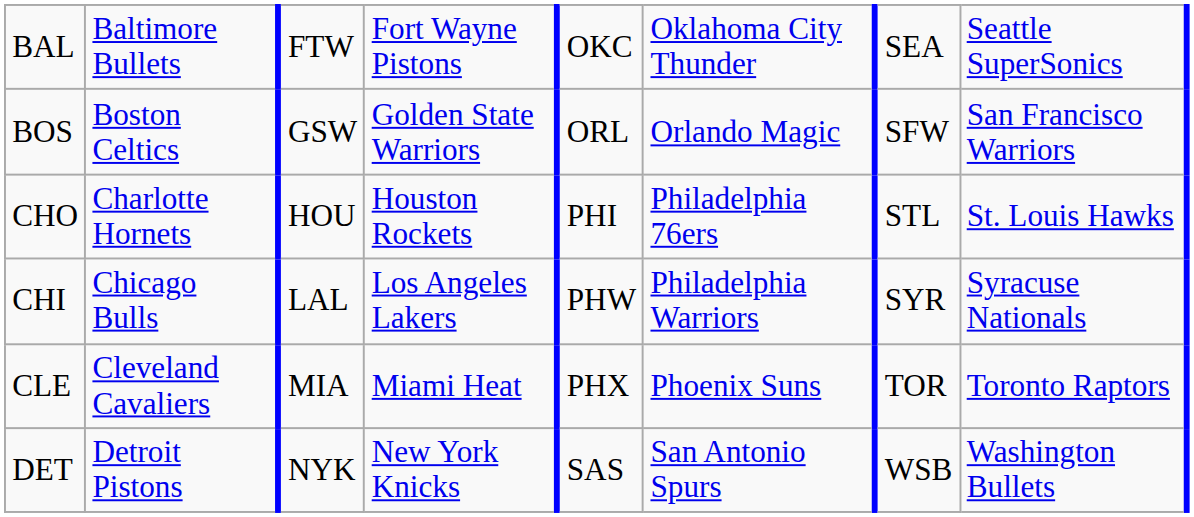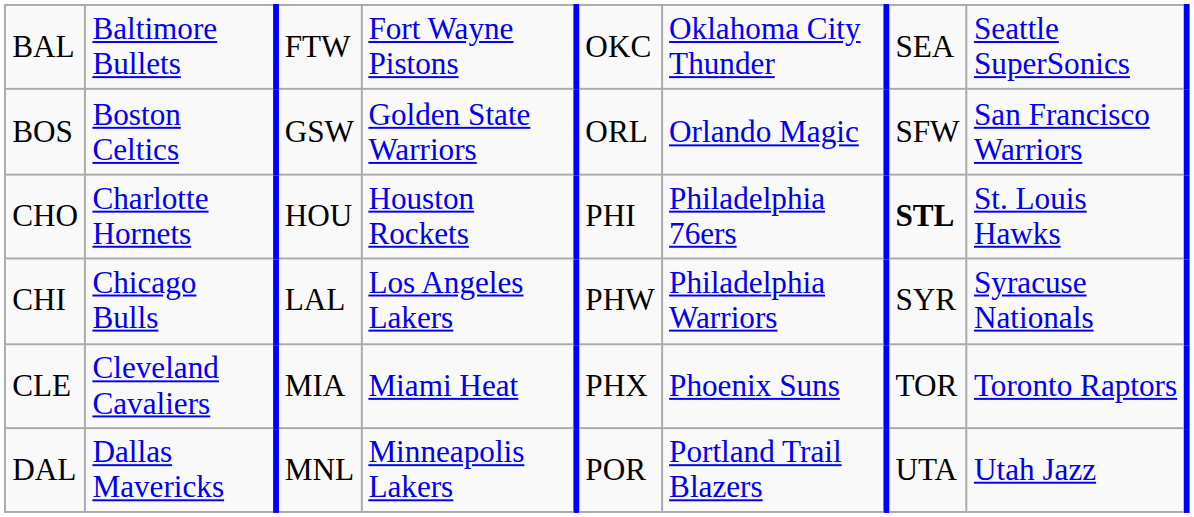CHO | column 7: normal -> bold
+ row: DAL | Dallas Mavericks | MNL | Minneapolis Lakers | POR | Portland Trail Blazers | UTA | Utah Jazz
- row: DET | Detroit Pistons | NYK | New York Knicks | SAS | San Antonio Spurs | WSB | Washington Bullets
